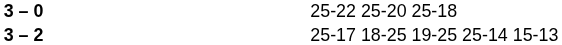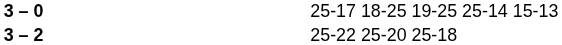3 – 0 | column 4: 25-22 25-20 25-18 -> 25-17 18-25 19-25 25-14 15-13
3 – 2 | column 4: 25-17 18-25 19-25 25-14 15-13 -> 25-22 25-20 25-18
